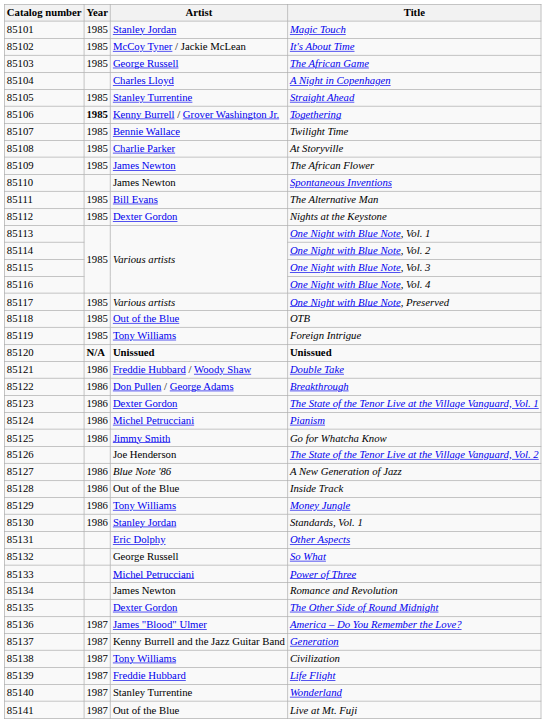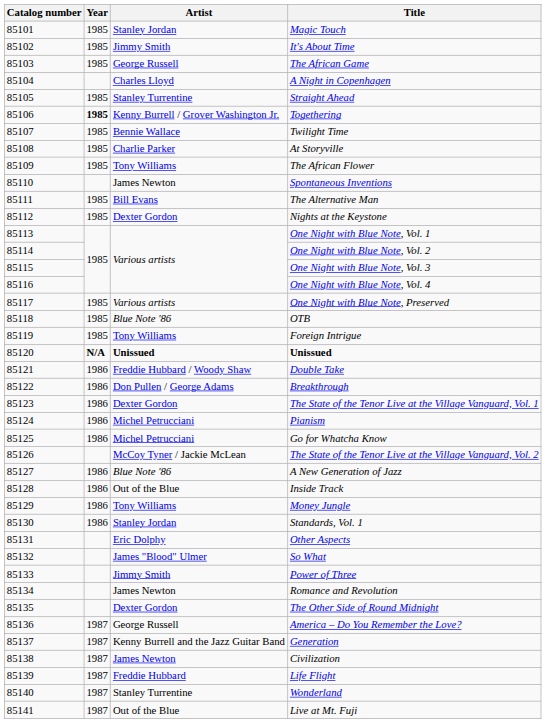It's About Time | Artist: McCoy Tyner / Jackie McLean -> Jimmy Smith
The African Flower | Artist: James Newton -> Tony Williams
OTB | Artist: Out of the Blue -> Blue Note '86
Go for Whatcha Know | Artist: Jimmy Smith -> Michel Petrucciani
The State of the Tenor Live at the Village Vanguard, Vol. 2 | Artist: Joe Henderson -> McCoy Tyner / Jackie McLean
So What | Artist: George Russell -> James "Blood" Ulmer
Power of Three | Artist: Michel Petrucciani -> Jimmy Smith
America – Do You Remember the Love? | Artist: James "Blood" Ulmer -> George Russell
Civilization | Artist: Tony Williams -> James Newton
